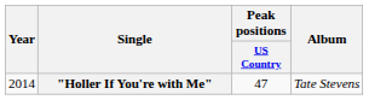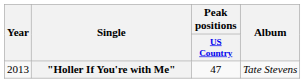"Holler If You're with Me" | Year: 2014 -> 2013
